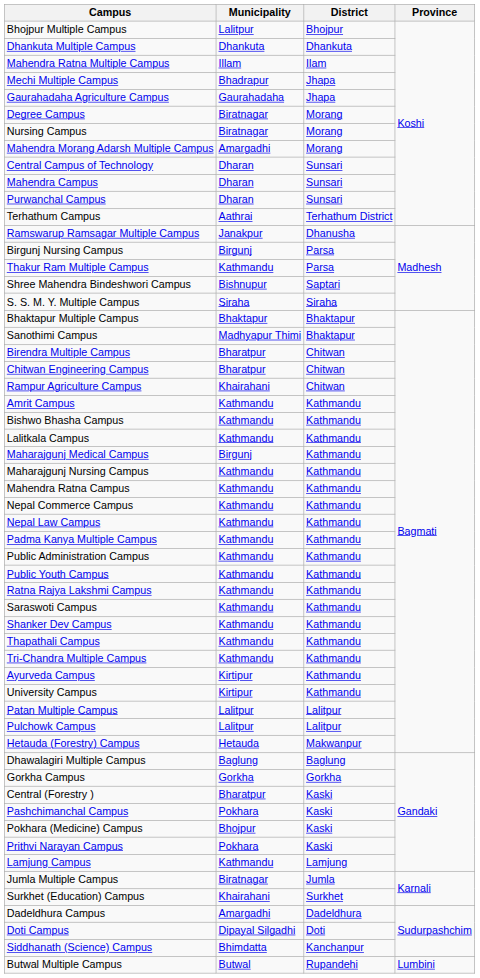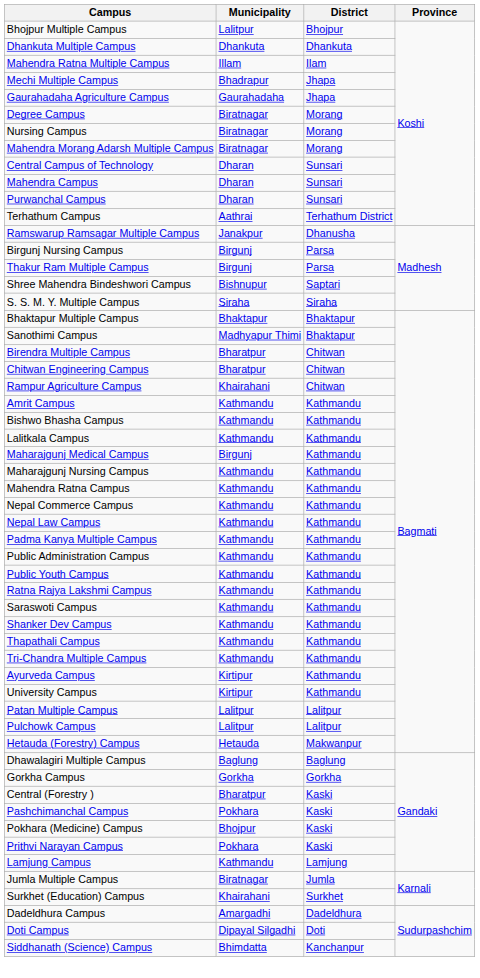Mahendra Morang Adarsh Multiple Campus | Municipality: Amargadhi -> Biratnagar
Thakur Ram Multiple Campus | Municipality: Kathmandu -> Birgunj
- row: Butwal Multiple Campus | Butwal | Rupandehi | Lumbini
